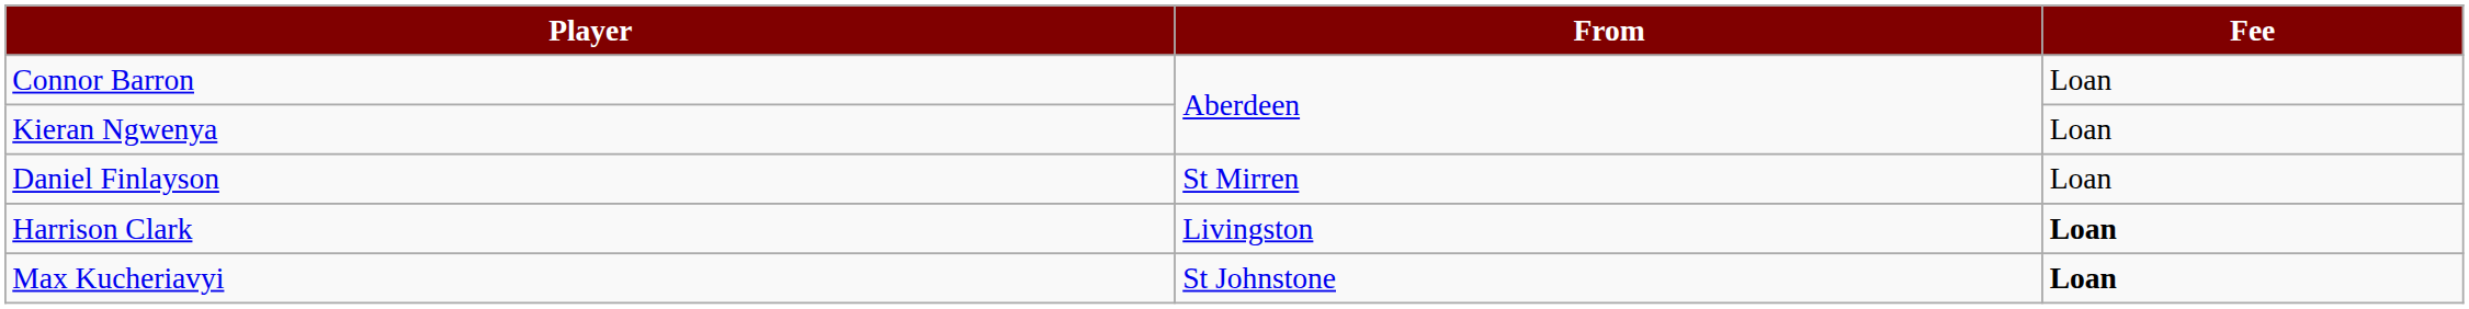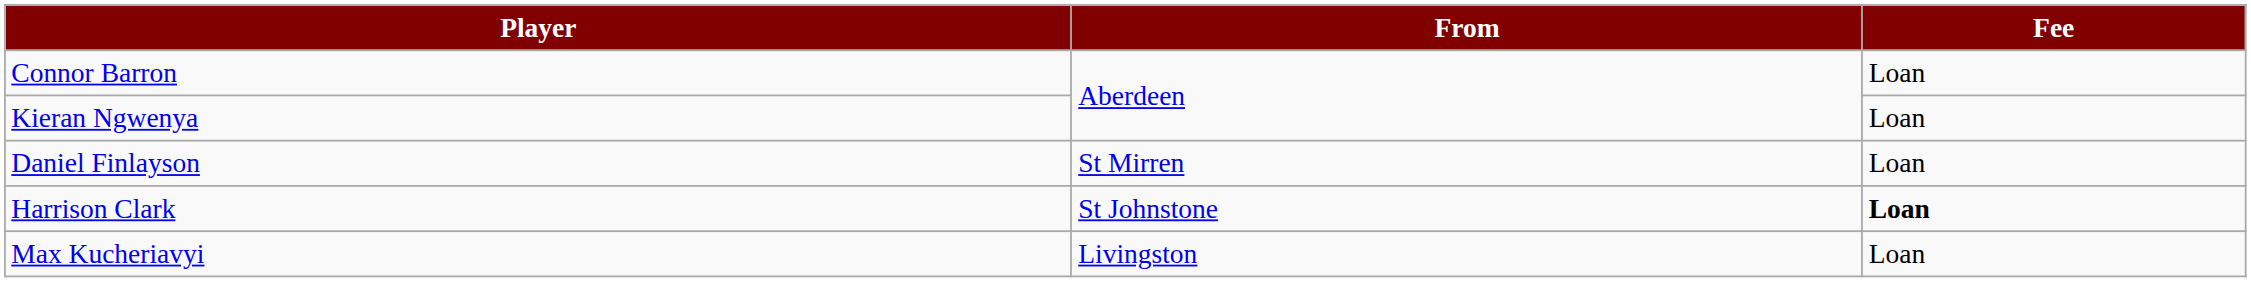Harrison Clark | From: Livingston -> St Johnstone
Max Kucheriavyi | From: St Johnstone -> Livingston
Max Kucheriavyi | Fee: bold -> normal
